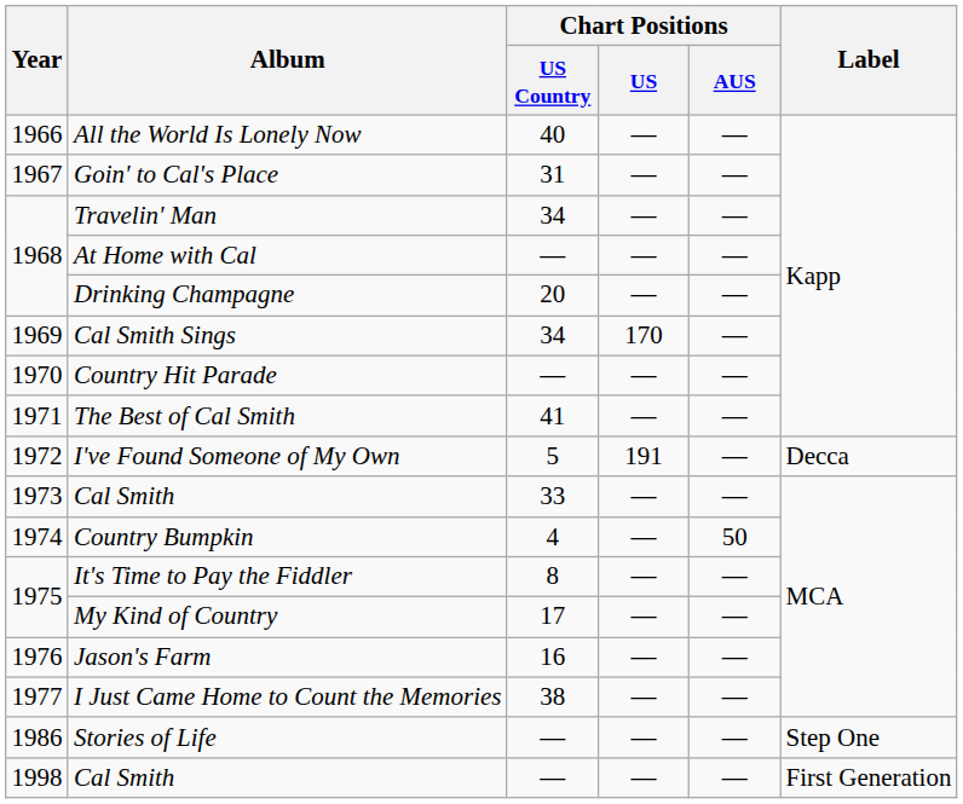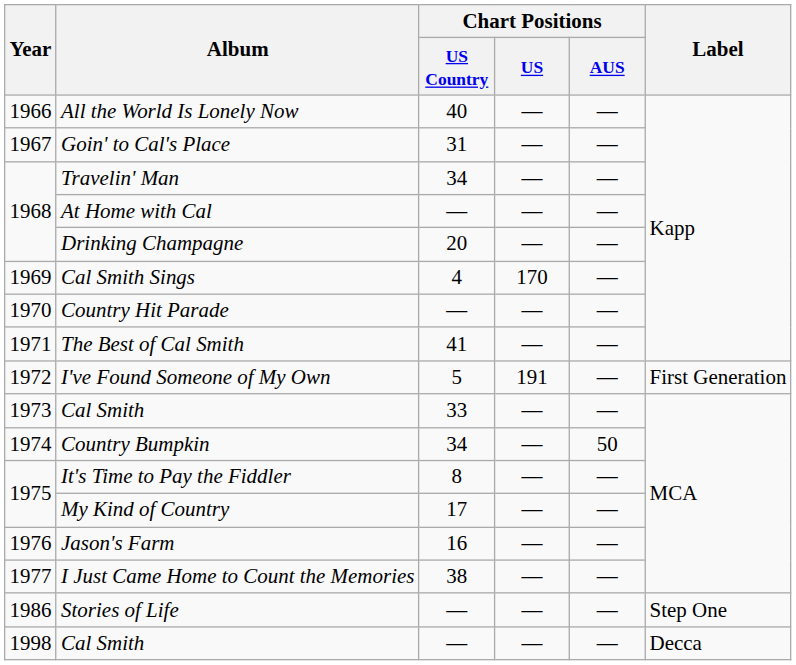Cal Smith Sings | Chart Positions / US Country: 34 -> 4
I've Found Someone of My Own | Label: Decca -> First Generation
Country Bumpkin | Chart Positions / US Country: 4 -> 34
1998 / Cal Smith | Label: First Generation -> Decca
